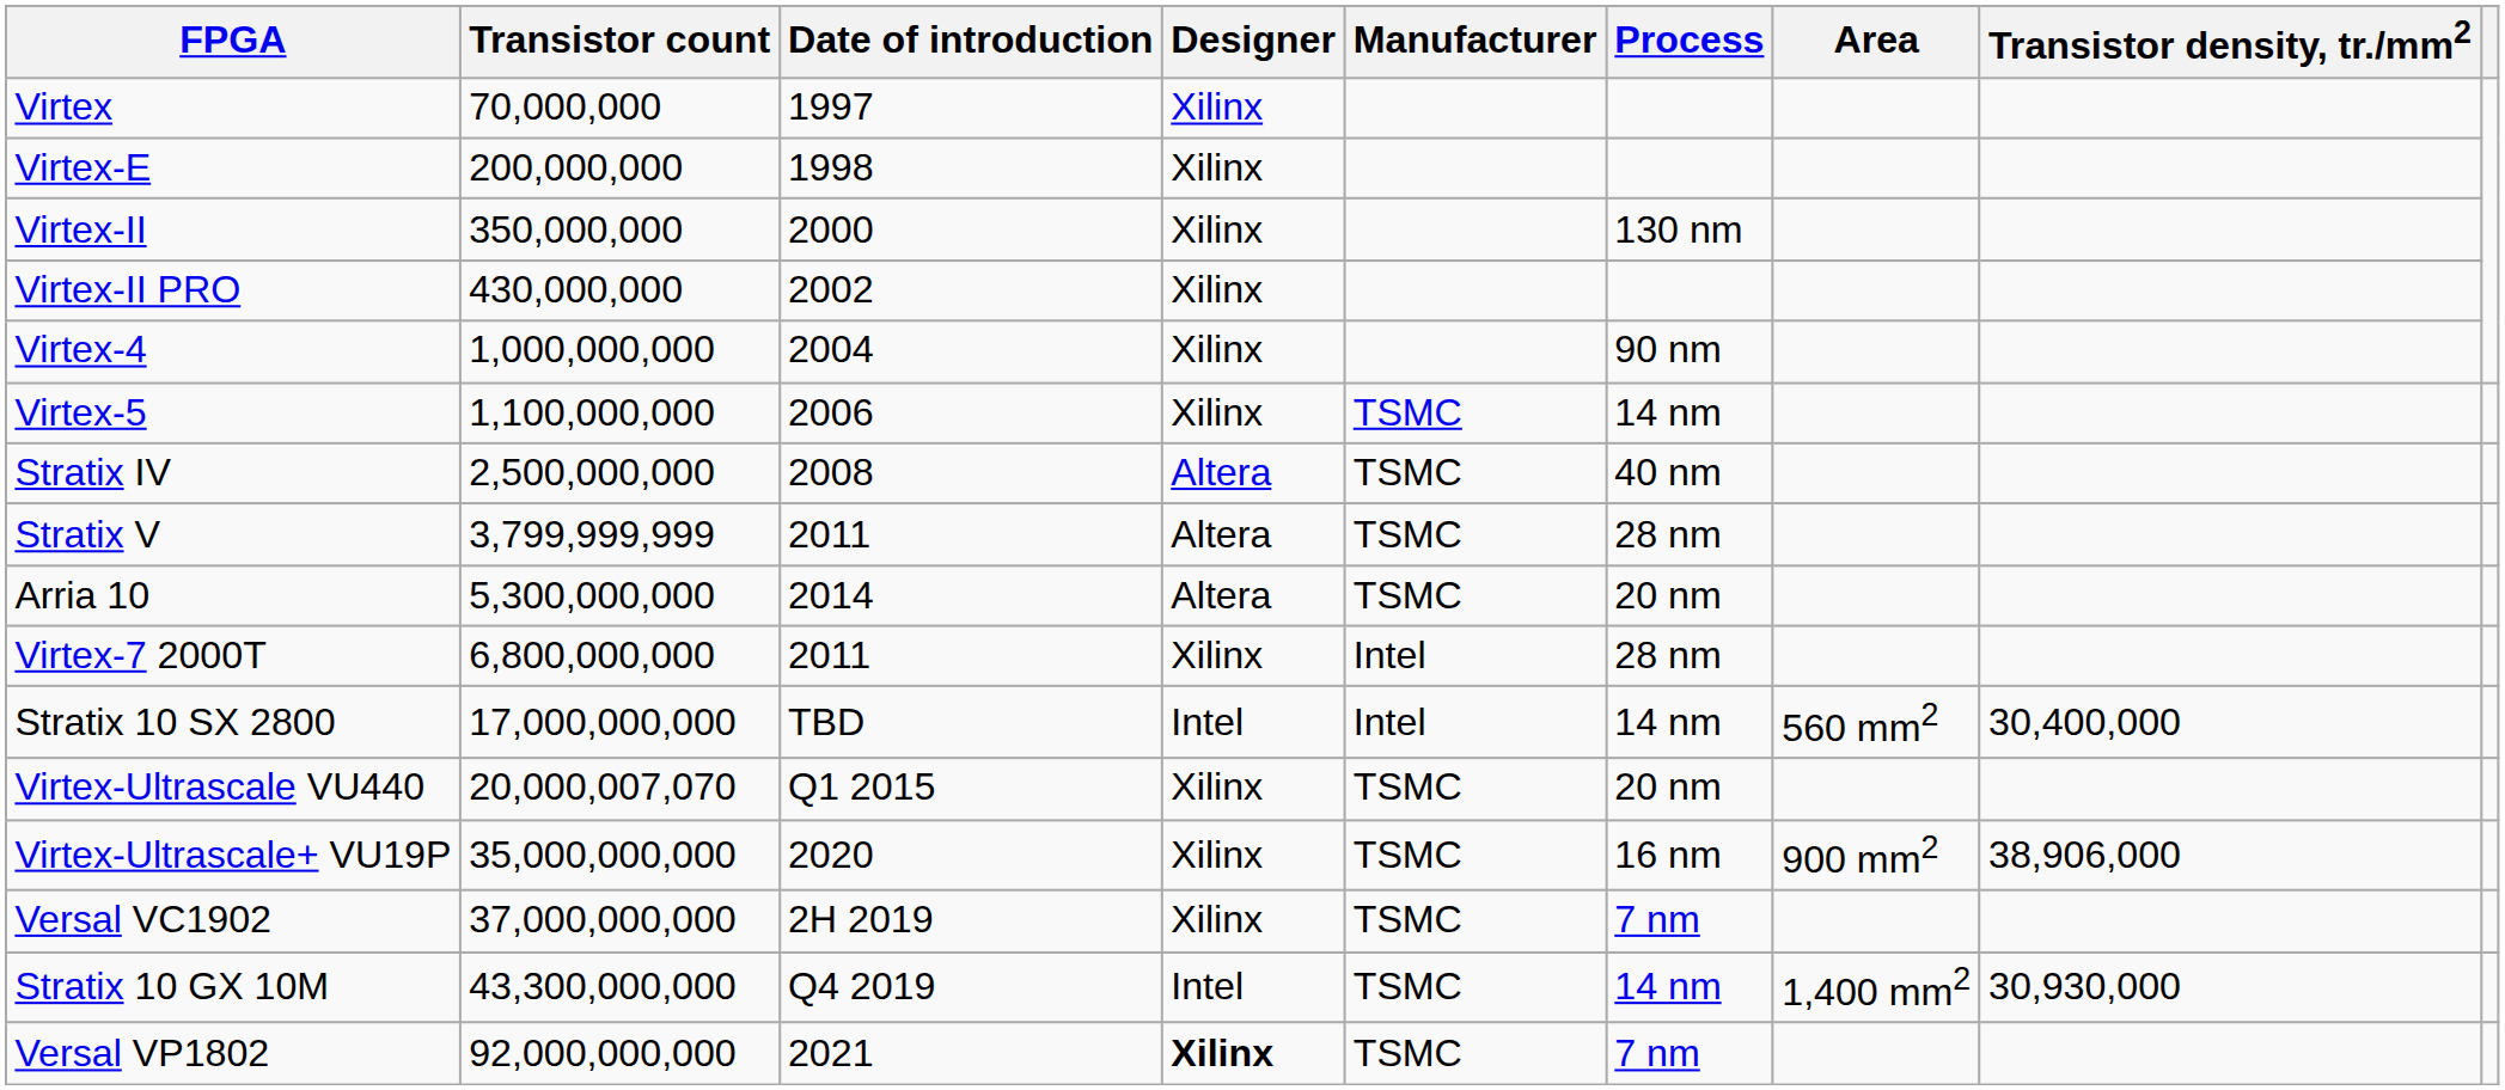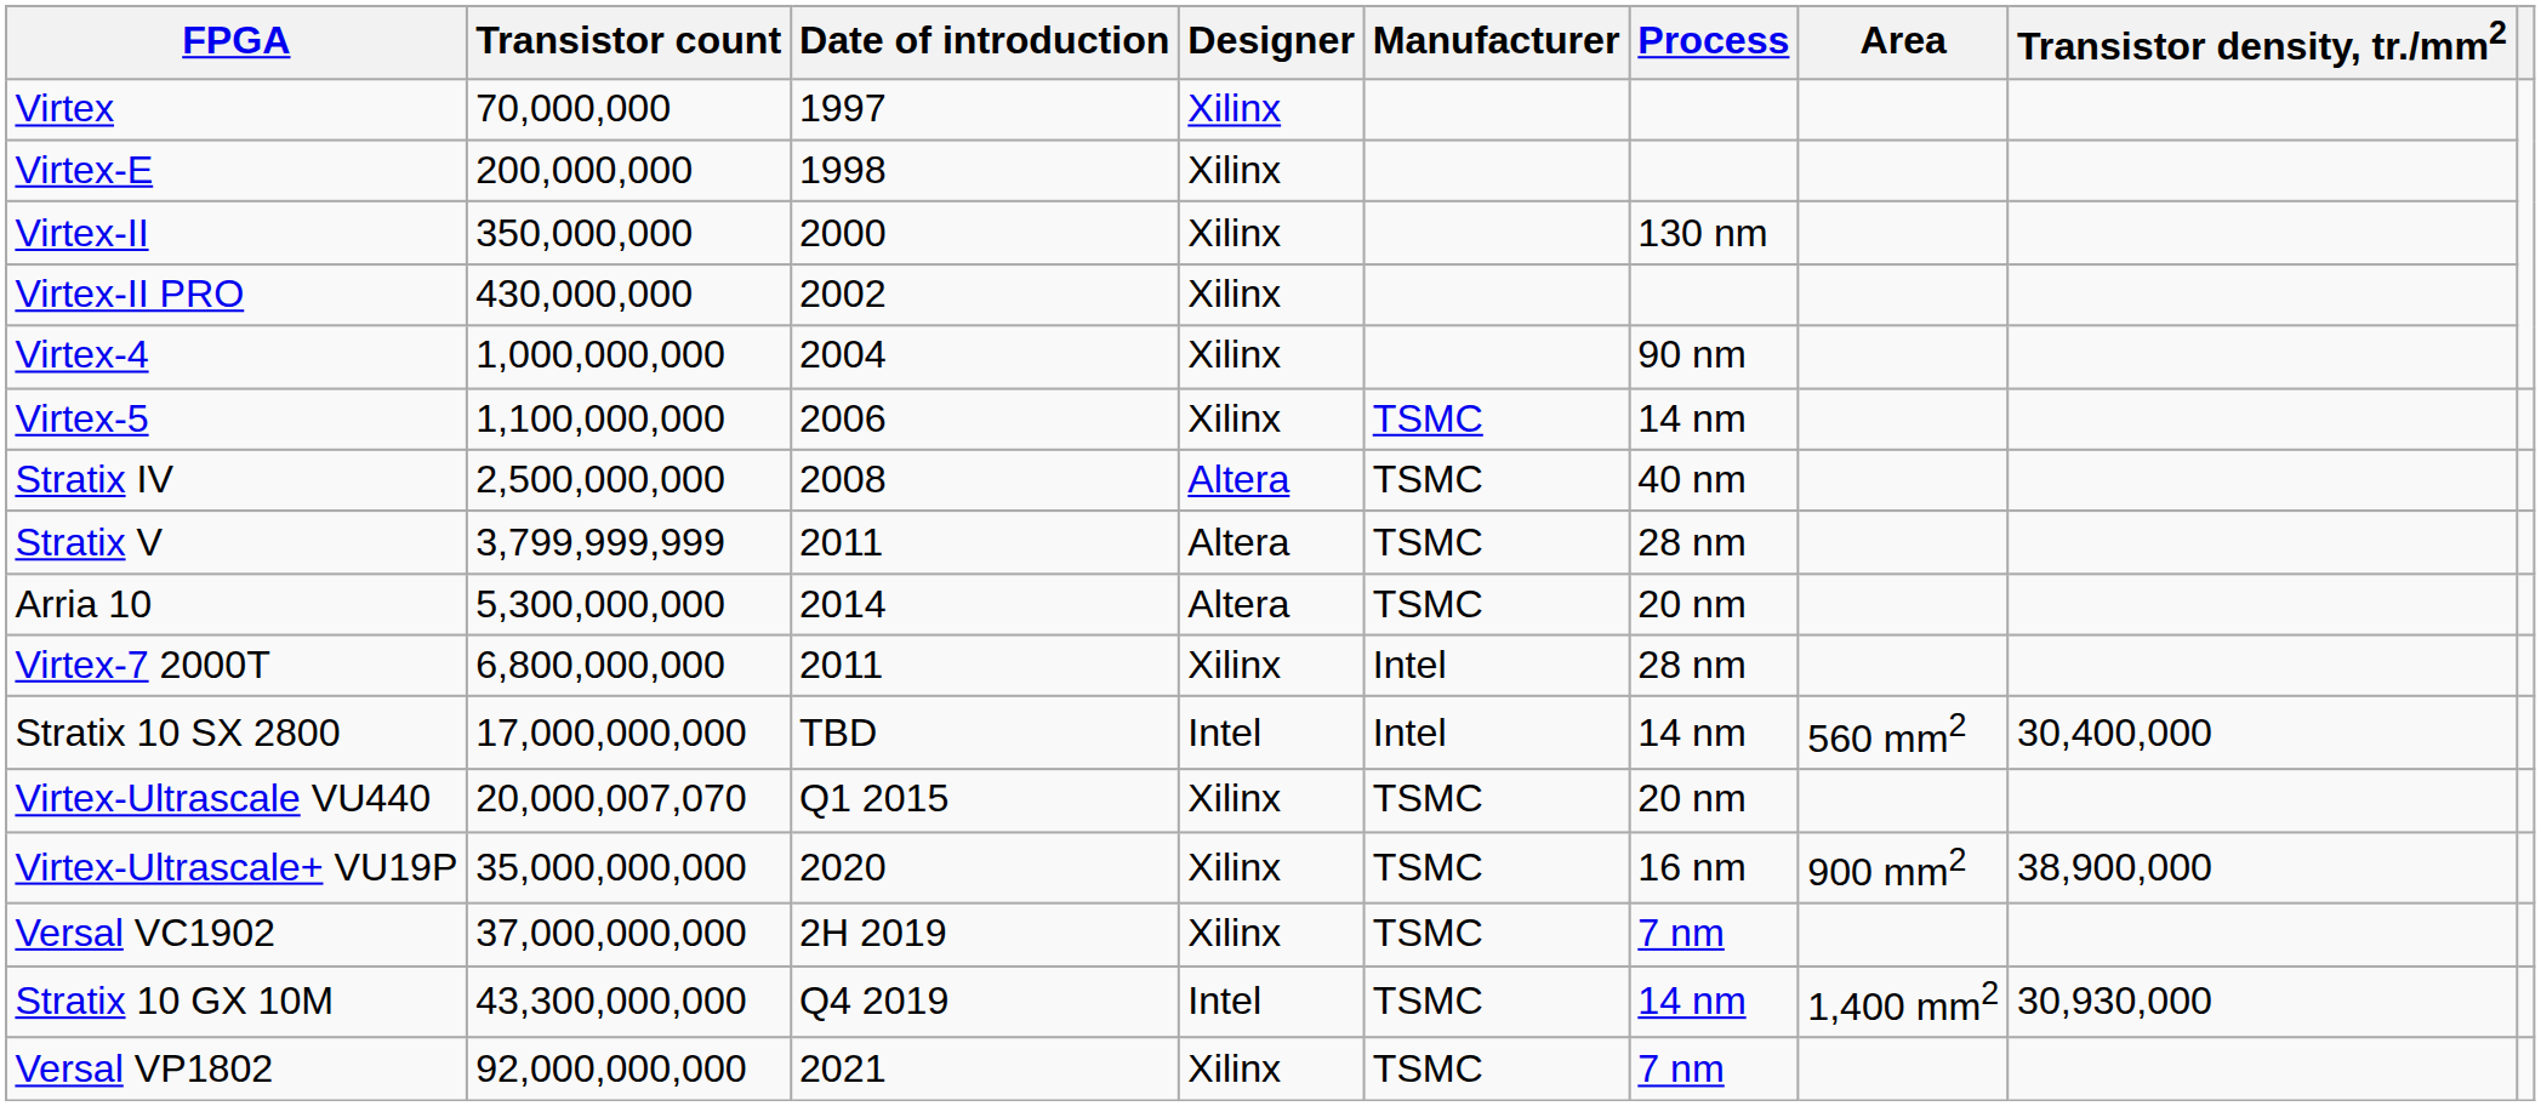Virtex-Ultrascale+ VU19P | Transistor density, tr./mm2: 38,906,000 -> 38,900,000
Versal VP1802 | Designer: bold -> normal
